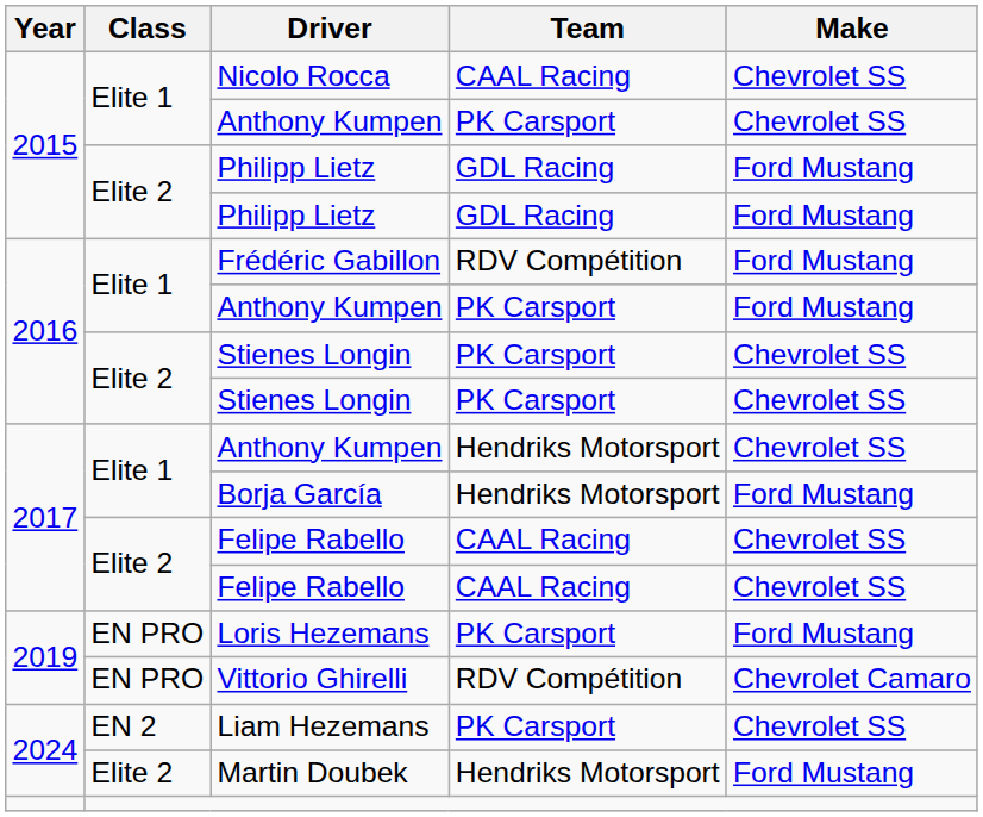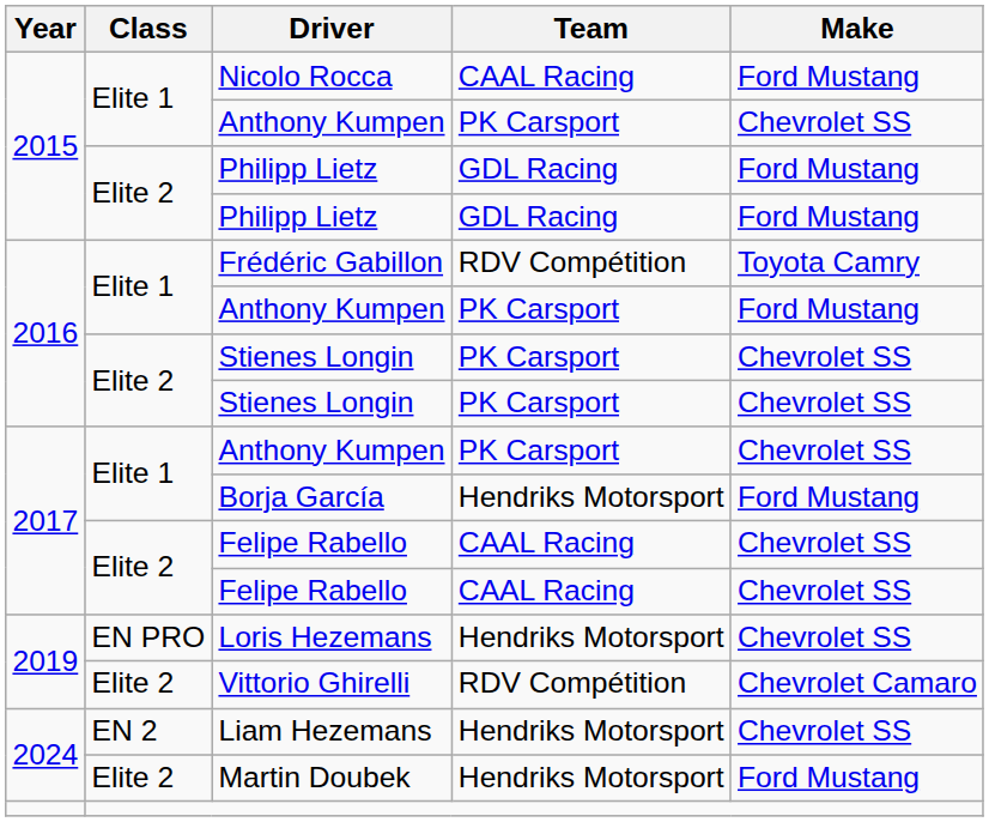Nicolo Rocca | Make: Chevrolet SS -> Ford Mustang
Frédéric Gabillon | Make: Ford Mustang -> Toyota Camry
2017 / Anthony Kumpen | Team: Hendriks Motorsport -> PK Carsport
Loris Hezemans | Team: PK Carsport -> Hendriks Motorsport
Loris Hezemans | Make: Ford Mustang -> Chevrolet SS
Vittorio Ghirelli | Class: EN PRO -> Elite 2
Liam Hezemans | Team: PK Carsport -> Hendriks Motorsport
